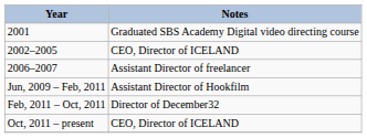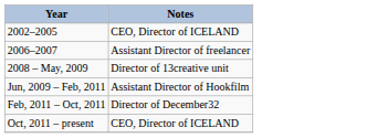- row: 2001 | Graduated SBS Academy Digital video directing course
+ row: 2008 – May, 2009 | Director of 13creative unit
